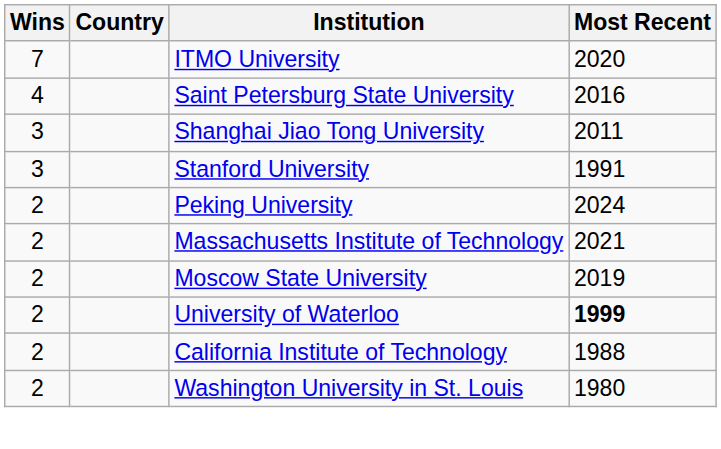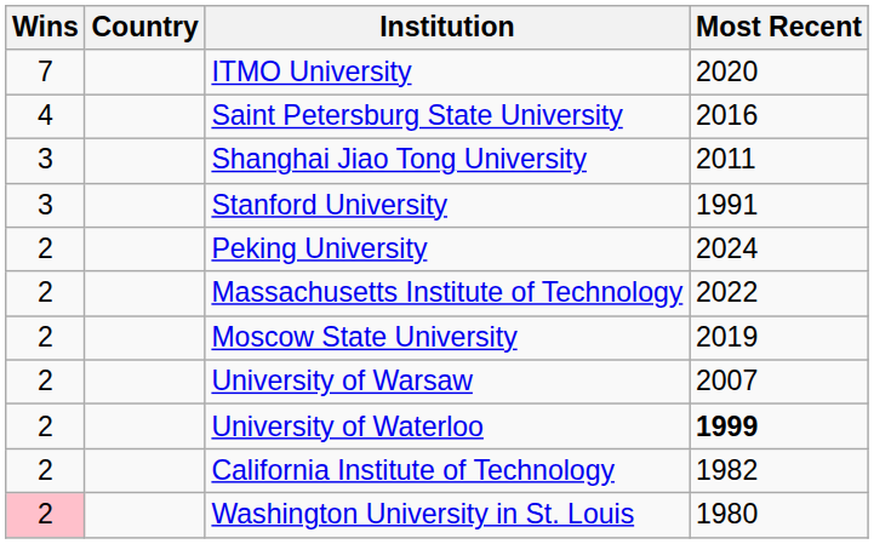Massachusetts Institute of Technology | Most Recent: 2021 -> 2022
+ row: 2 | University of Warsaw | 2007
California Institute of Technology | Most Recent: 1988 -> 1982
Washington University in St. Louis | Wins: no background -> pink background
